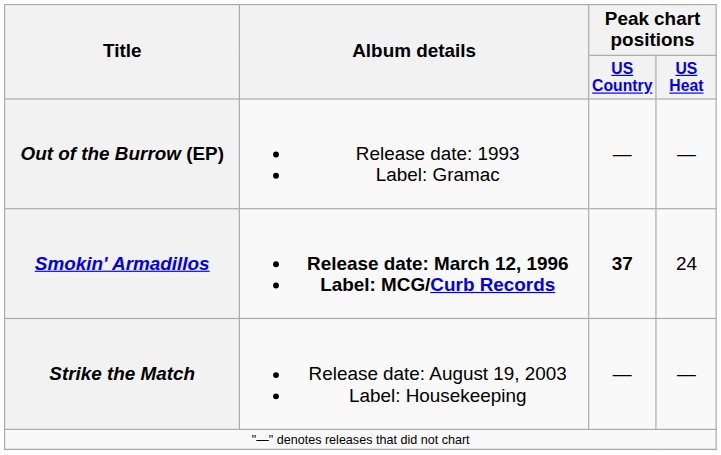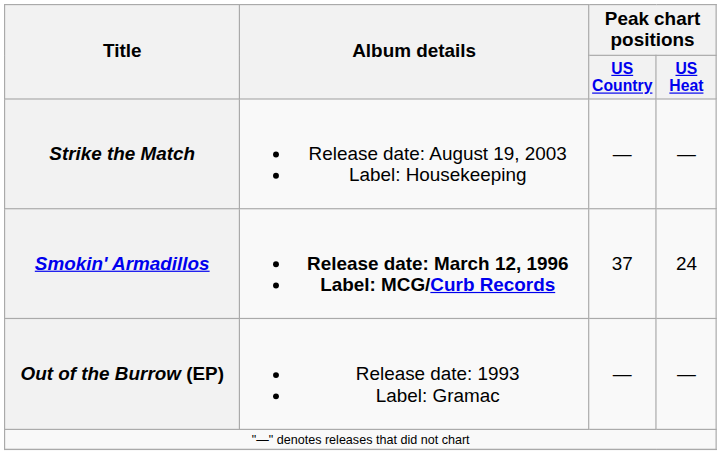rows swapped: Out of the Burrow (EP) <-> Strike the Match
Smokin' Armadillos | Peak chart positions / US Country: bold -> normal
